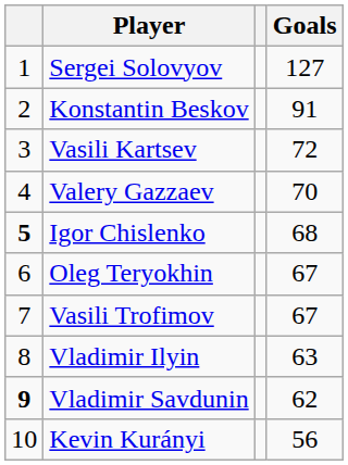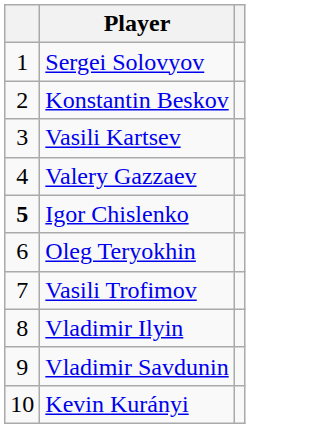- column: Goals | 127 | 91 | 72 | 70 | 68 | 67 | 67 | 63 | 62 | 56
Vladimir Savdunin | column 1: bold -> normal
